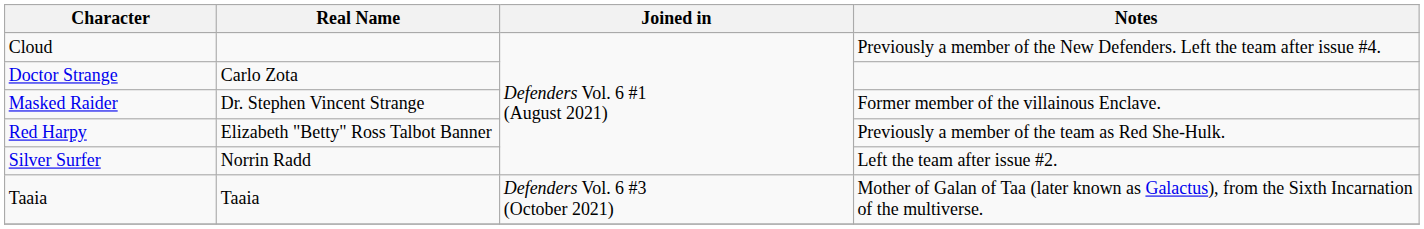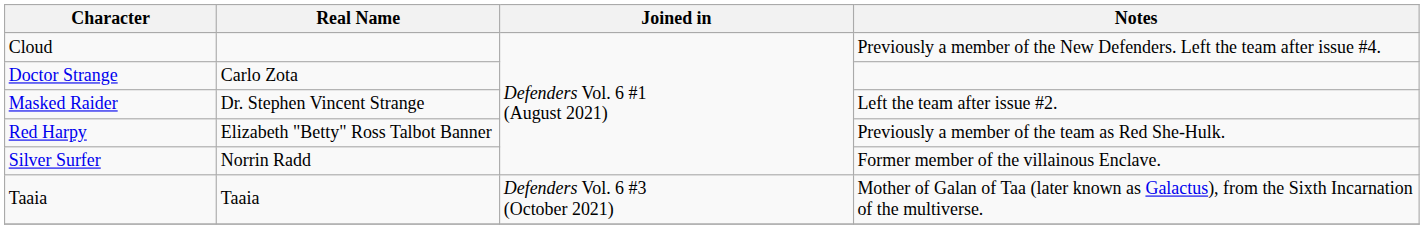Masked Raider | Notes: Former member of the villainous Enclave. -> Left the team after issue #2.
Silver Surfer | Notes: Left the team after issue #2. -> Former member of the villainous Enclave.
